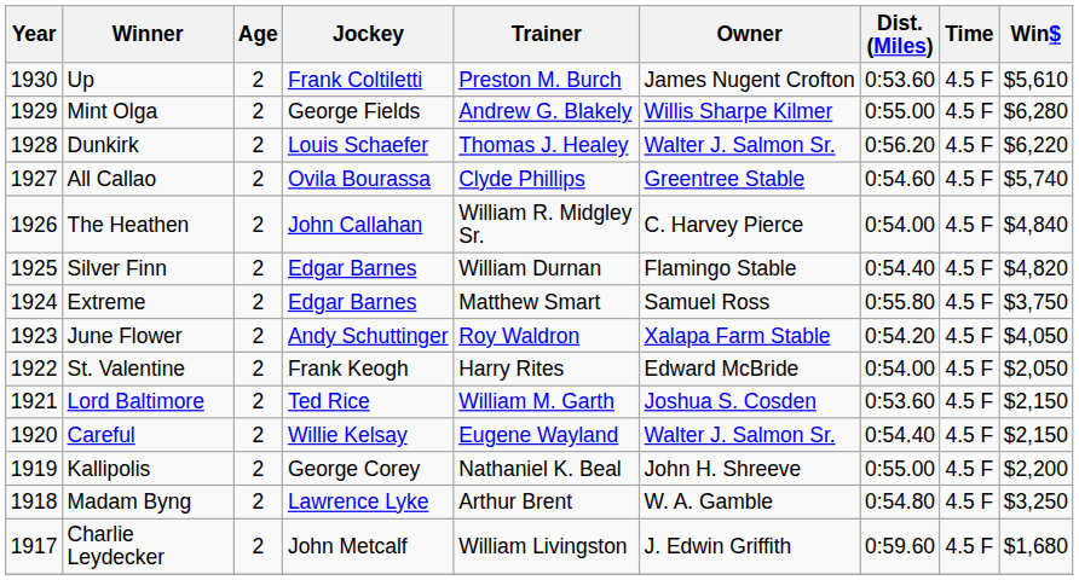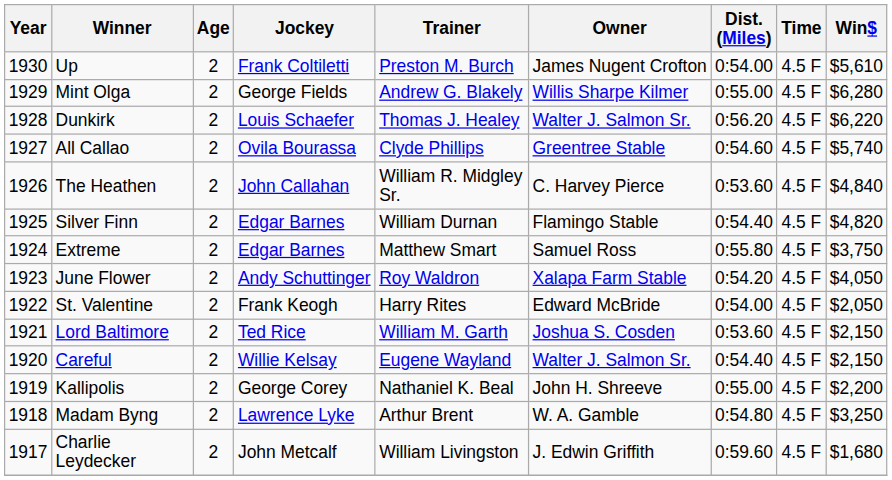Up | Dist. (Miles): 0:53.60 -> 0:54.00
The Heathen | Dist. (Miles): 0:54.00 -> 0:53.60
